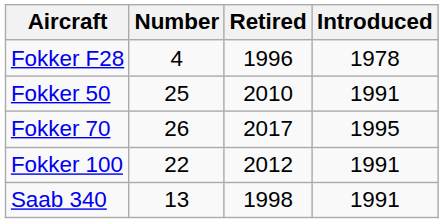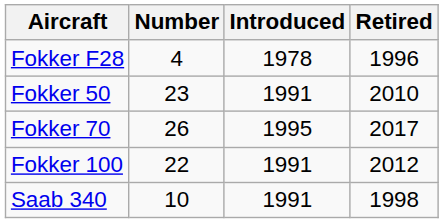columns swapped: Introduced <-> Retired
Fokker 50 | Number: 25 -> 23
Saab 340 | Number: 13 -> 10
